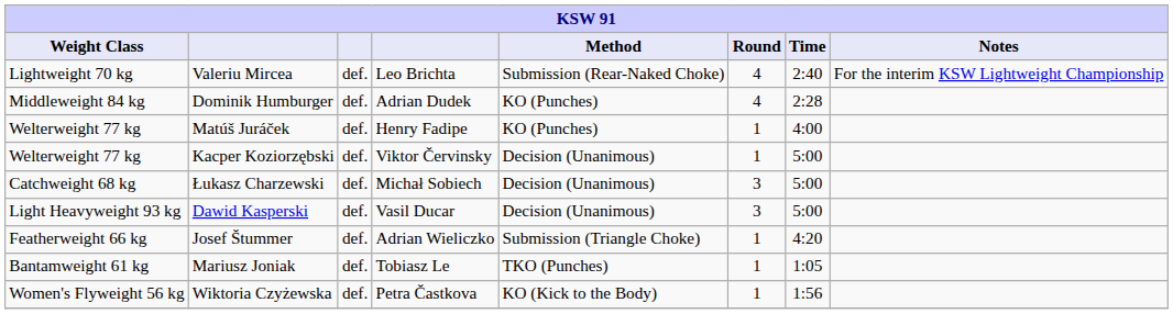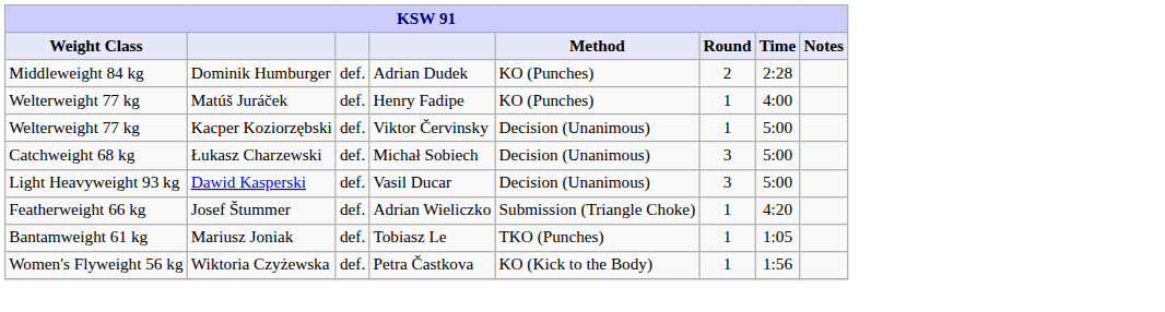- row: Lightweight 70 kg | Valeriu Mircea | def. | Leo Brichta | Submission (Rear-Naked Choke) | 4 | 2:40 | For the interim KSW Lightweight Championship
Dominik Humburger | Round: 4 -> 2
